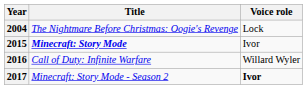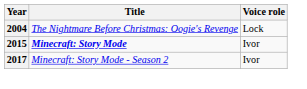- row: 2016 | Call of Duty: Infinite Warfare | Willard Wyler
2017 | Voice role: bold -> normal
